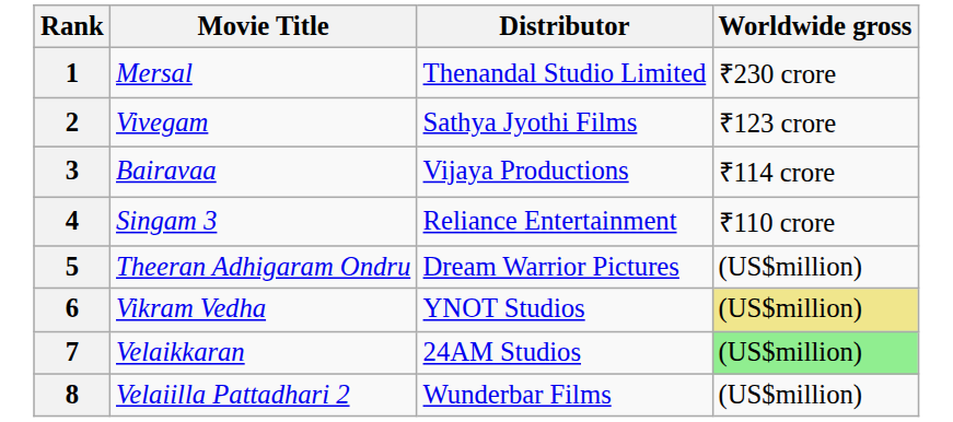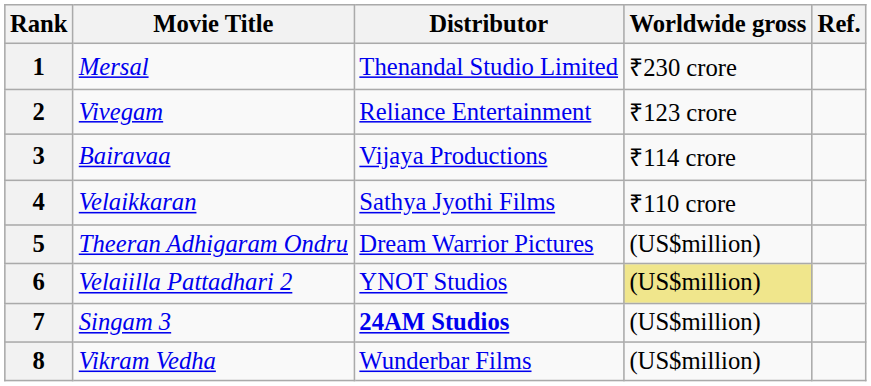+ column: Ref.
2 | Distributor: Sathya Jyothi Films -> Reliance Entertainment
4 | Movie Title: Singam 3 -> Velaikkaran
4 | Distributor: Reliance Entertainment -> Sathya Jyothi Films
6 | Movie Title: Vikram Vedha -> Velaiilla Pattadhari 2
7 | Movie Title: Velaikkaran -> Singam 3
7 | Distributor: normal -> bold
7 | Worldwide gross: lightgreen background -> no background
8 | Movie Title: Velaiilla Pattadhari 2 -> Vikram Vedha
